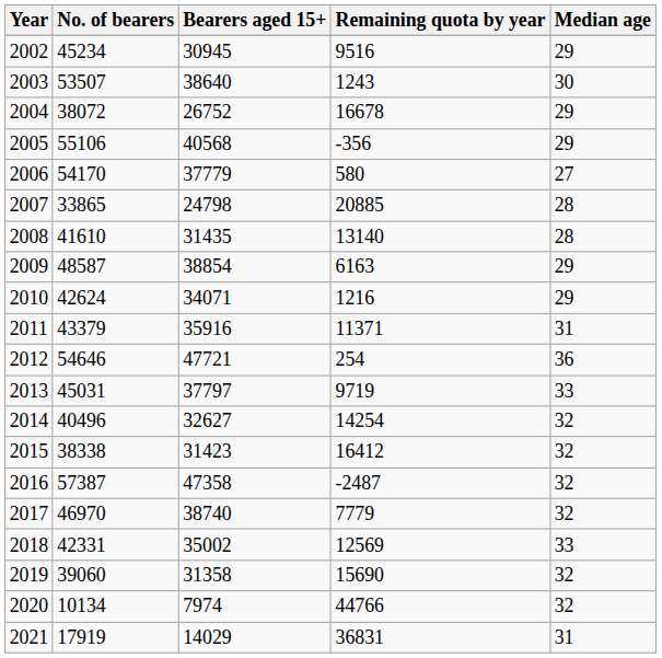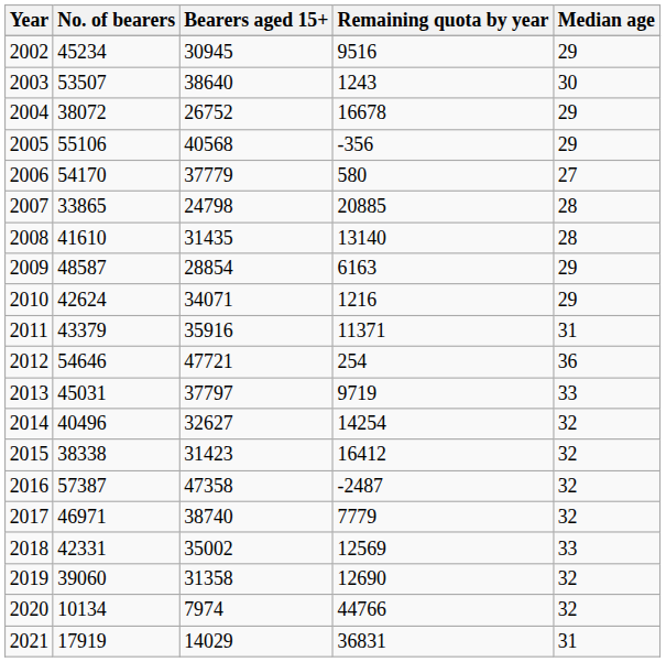2009 | Bearers aged 15+: 38854 -> 28854
2017 | No. of bearers: 46970 -> 46971
2019 | Remaining quota by year: 15690 -> 12690
